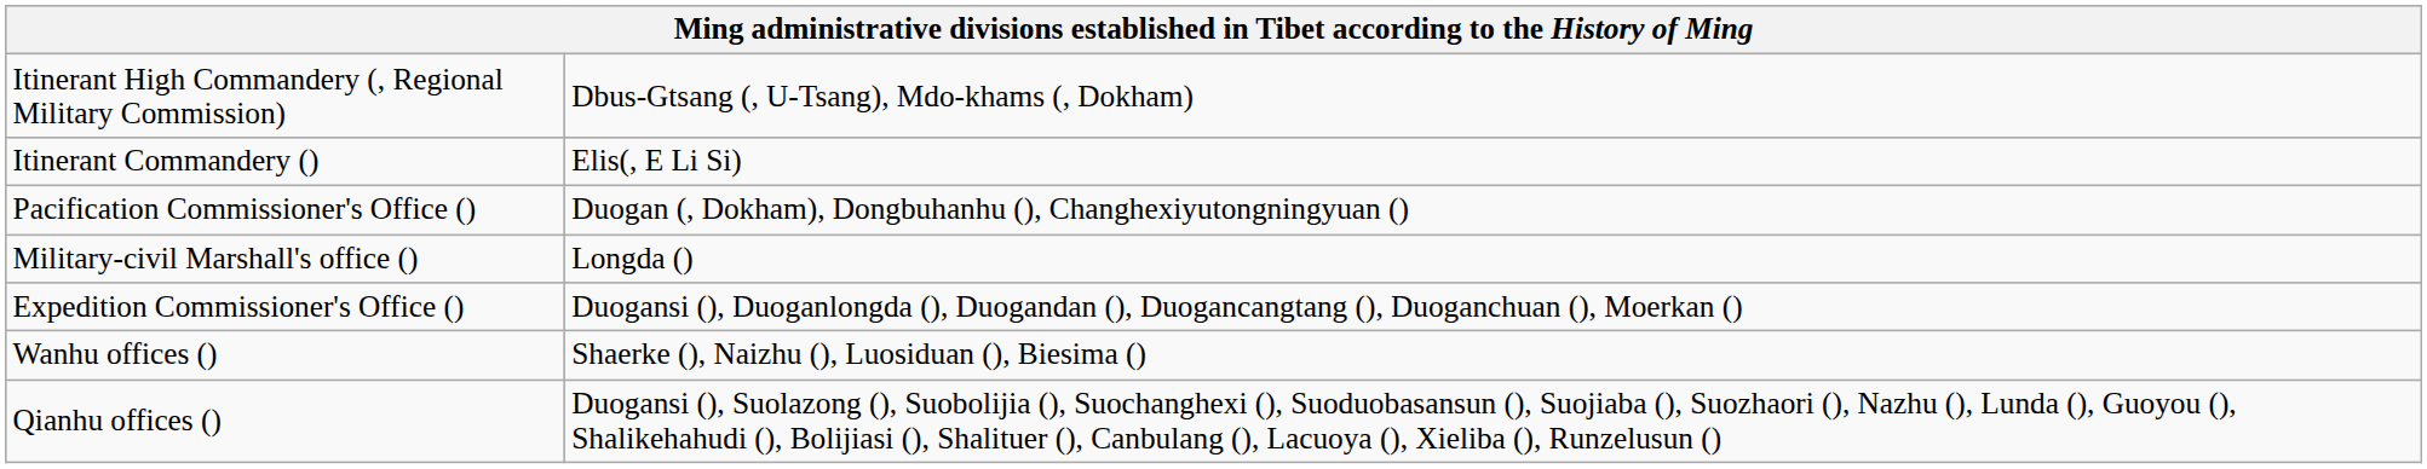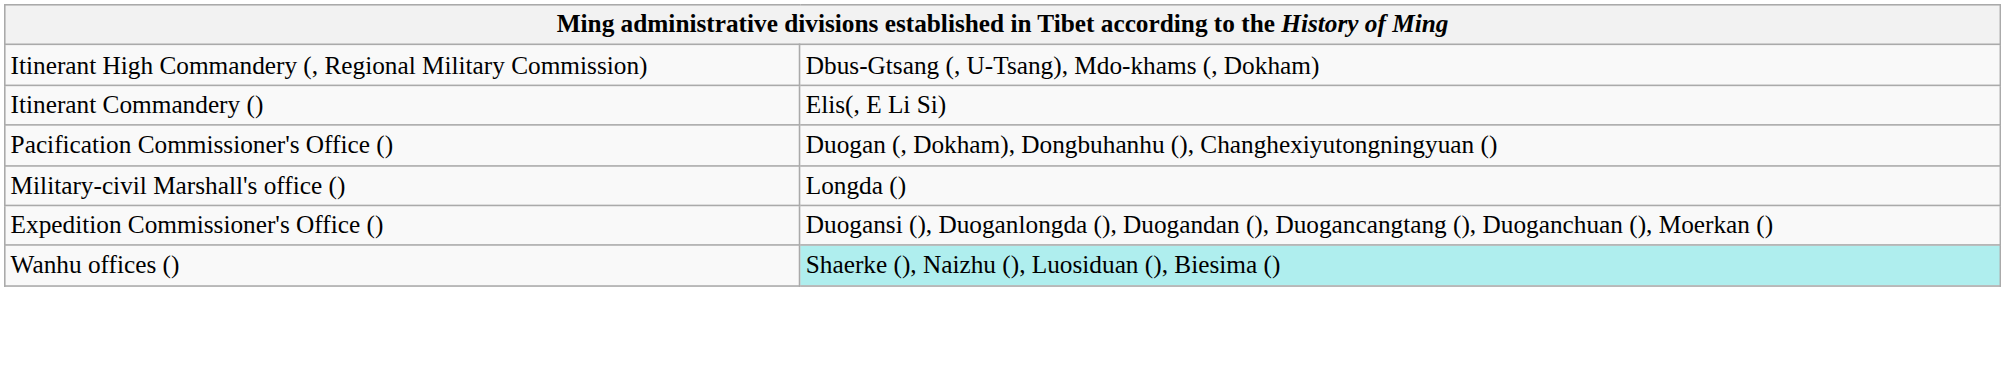Wanhu offices () | column 2: no background -> paleturquoise background
- row: Qianhu offices () | Duogansi (), Suolazong (), Suobolijia (), Suochanghexi (), Suoduobasansun (), Suojiaba (), Suozhaori (), Nazhu (), Lunda (), Guoyou (), Shalikehahudi (), Bolijiasi (), Shalituer (), Canbulang (), Lacuoya (), Xieliba (), Runzelusun ()
